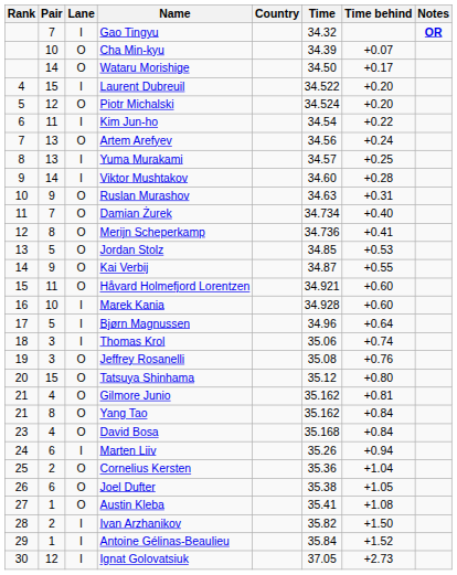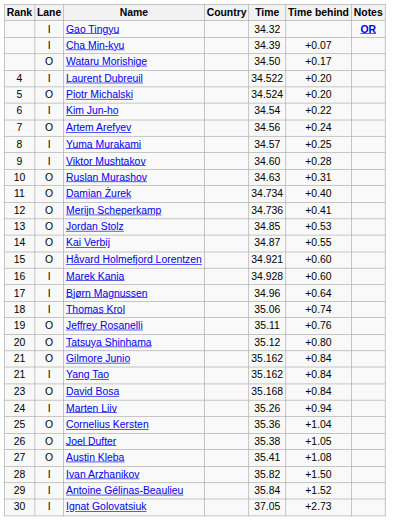- column: Pair | 7 | 10 | 14 | 15 | 12 | 11 | 13 | 13 | 14 | 9 | 7 | 8 | 5 | 9 | 11 | 10 | 5 | 3 | 3 | 15 | 4 | 8 | 4 | 6 | 2 | 6 | 1 | 2 | 1 | 12
Cha Min-kyu | Lane: O -> I
Jeffrey Rosanelli | Time: 35.08 -> 35.11
Gilmore Junio | Time behind: +0.81 -> +0.84
Yang Tao | Lane: O -> I
